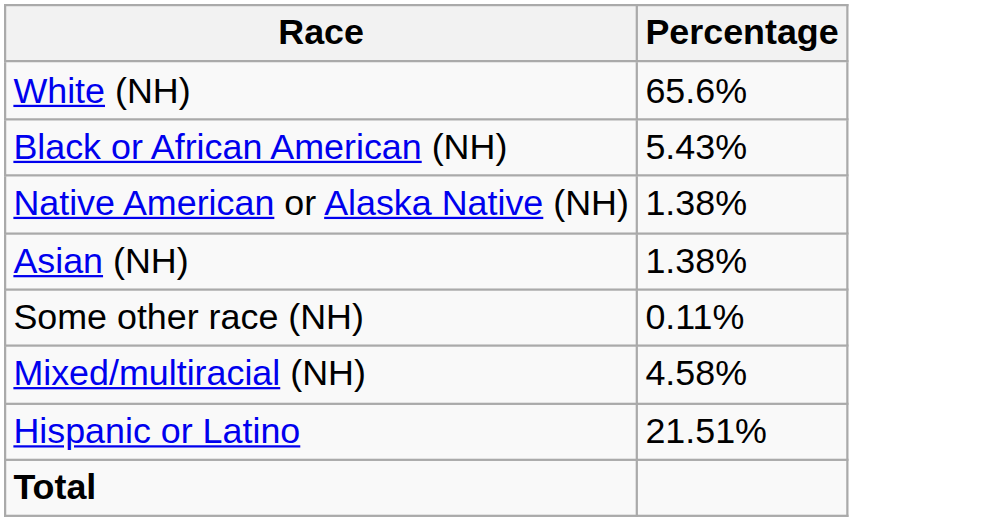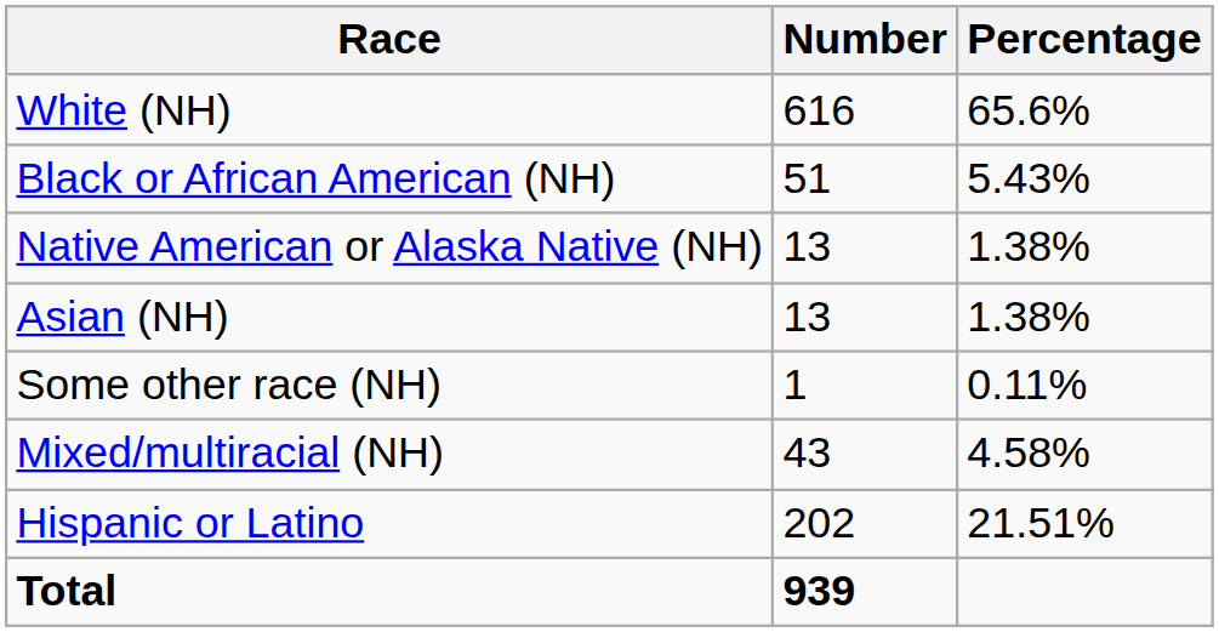+ column: Number | 616 | 51 | 13 | 13 | 1 | 43 | 202 | 939
